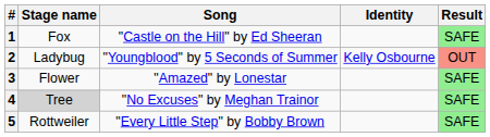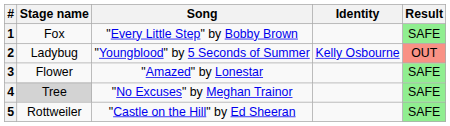1 | Song: "Castle on the Hill" by Ed Sheeran -> "Every Little Step" by Bobby Brown
5 | Song: "Every Little Step" by Bobby Brown -> "Castle on the Hill" by Ed Sheeran
